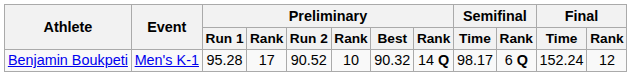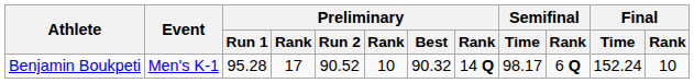Benjamin Boukpeti | Final / Rank: 12 -> 10
